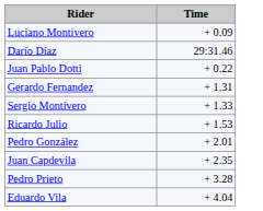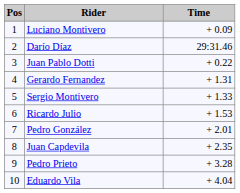+ column: Pos | 1 | 2 | 3 | 4 | 5 | 6 | 7 | 8 | 9 | 10
